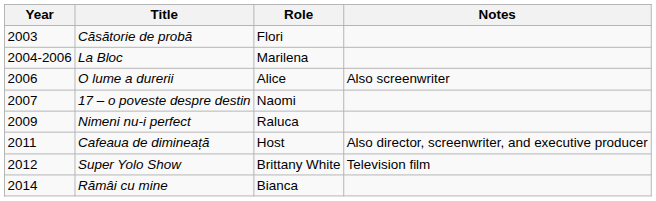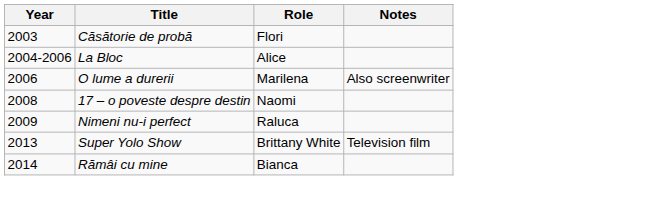La Bloc | Role: Marilena -> Alice
O lume a durerii | Role: Alice -> Marilena
17 – o poveste despre destin | Year: 2007 -> 2008
- row: 2011 | Cafeaua de dimineață | Host | Also director, screenwriter, and executive producer
Super Yolo Show | Year: 2012 -> 2013
